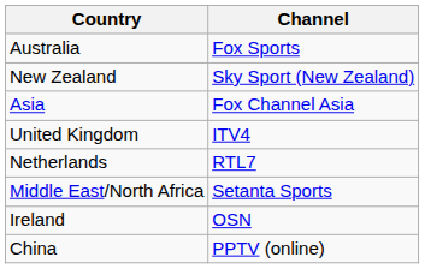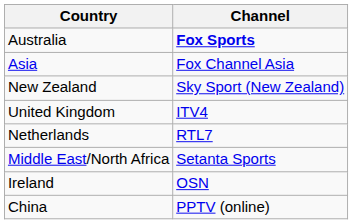Australia | Channel: normal -> bold
rows swapped: New Zealand <-> Asia
